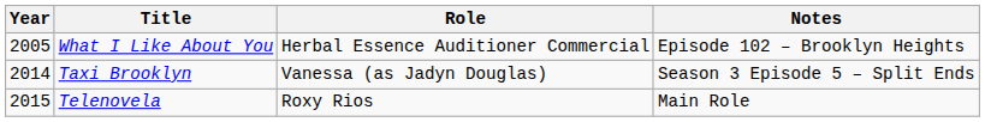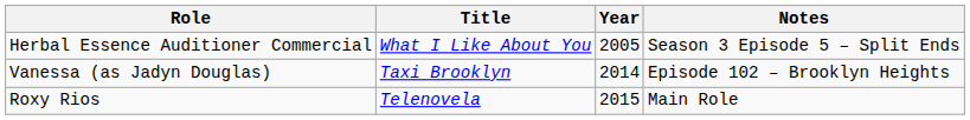columns swapped: Year <-> Role
What I Like About You | Notes: Episode 102 – Brooklyn Heights -> Season 3 Episode 5 – Split Ends
Taxi Brooklyn | Notes: Season 3 Episode 5 – Split Ends -> Episode 102 – Brooklyn Heights
